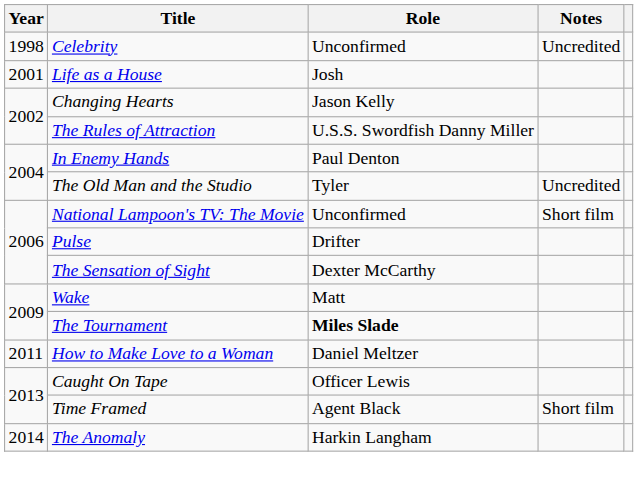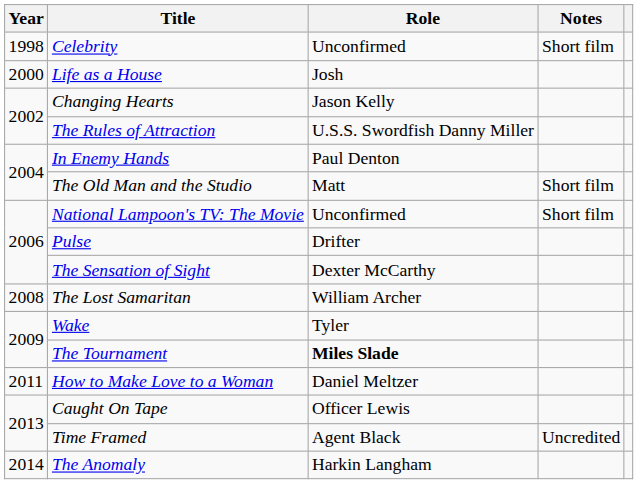Celebrity | Notes: Uncredited -> Short film
Life as a House | Year: 2001 -> 2000
The Old Man and the Studio | Role: Tyler -> Matt
The Old Man and the Studio | Notes: Uncredited -> Short film
+ row: 2008 | The Lost Samaritan | William Archer
Wake | Role: Matt -> Tyler
Time Framed | Notes: Short film -> Uncredited
